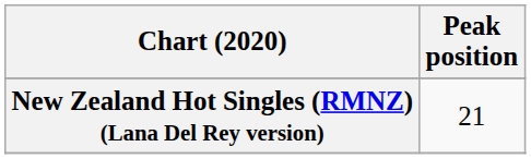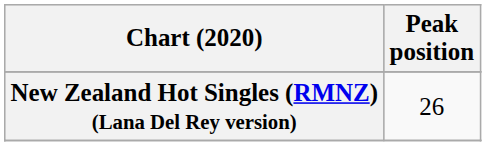New Zealand Hot Singles (RMNZ) (Lana Del Rey version) | Peak position: 21 -> 26
